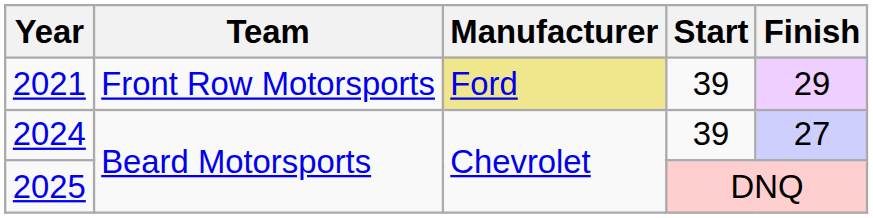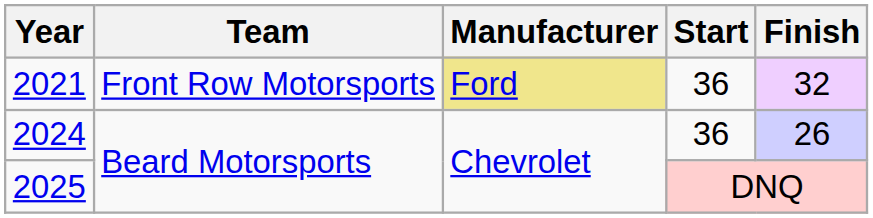2021 | Start: 39 -> 36
2021 | Finish: 29 -> 32
2024 | Start: 39 -> 36
2024 | Finish: 27 -> 26
